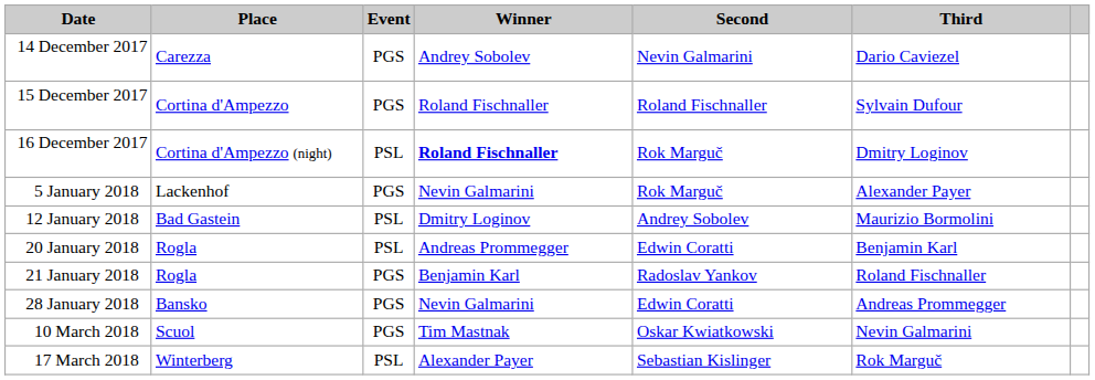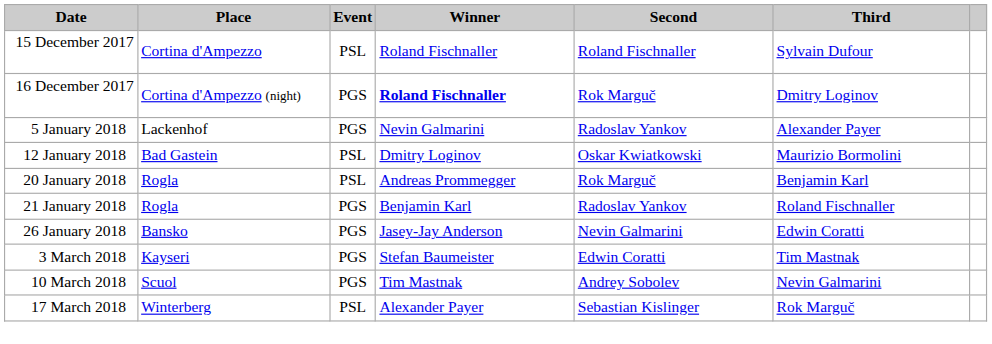- row: 14 December 2017 | Carezza | PGS | Andrey Sobolev | Nevin Galmarini | Dario Caviezel
15 December 2017 | Event: PGS -> PSL
16 December 2017 | Event: PSL -> PGS
5 January 2018 | Second: Rok Marguč -> Radoslav Yankov
12 January 2018 | Second: Andrey Sobolev -> Oskar Kwiatkowski
20 January 2018 | Second: Edwin Coratti -> Rok Marguč
+ row: 26 January 2018 | Bansko | PGS | Jasey-Jay Anderson | Nevin Galmarini | Edwin Coratti
- row: 28 January 2018 | Bansko | PGS | Nevin Galmarini | Edwin Coratti | Andreas Prommegger
+ row: 3 March 2018 | Kayseri | PGS | Stefan Baumeister | Edwin Coratti | Tim Mastnak
10 March 2018 | Second: Oskar Kwiatkowski -> Andrey Sobolev
